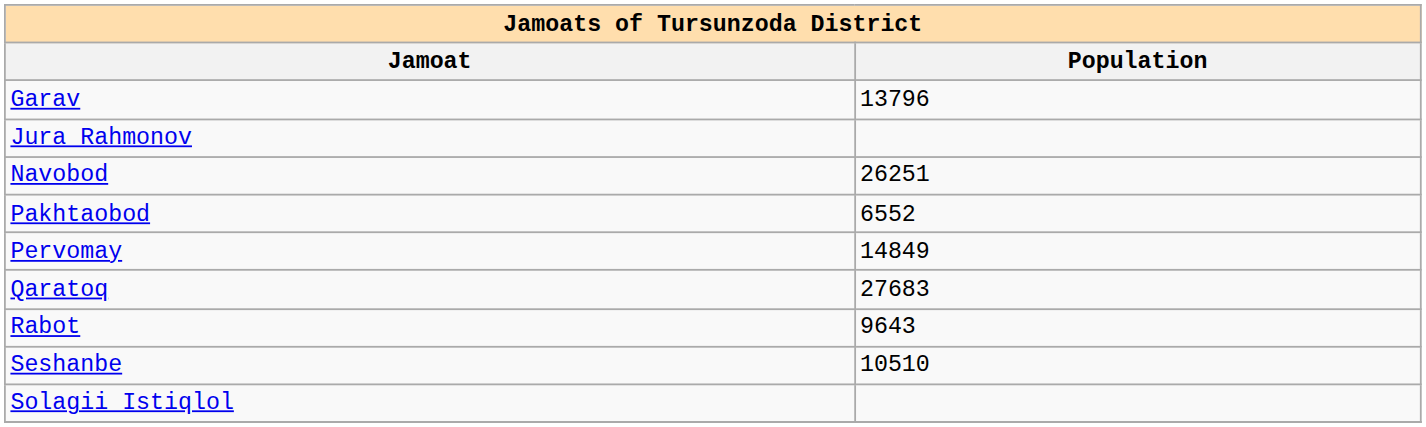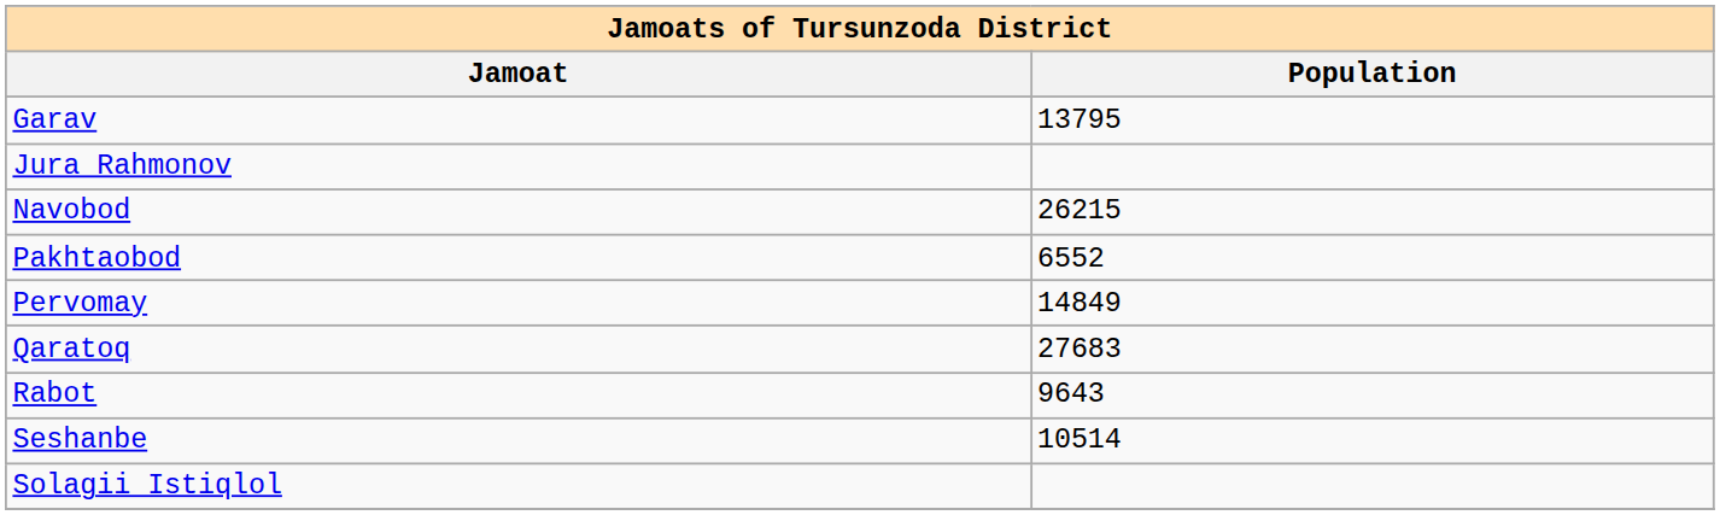Garav | Population: 13796 -> 13795
Navobod | Population: 26251 -> 26215
Seshanbe | Population: 10510 -> 10514
